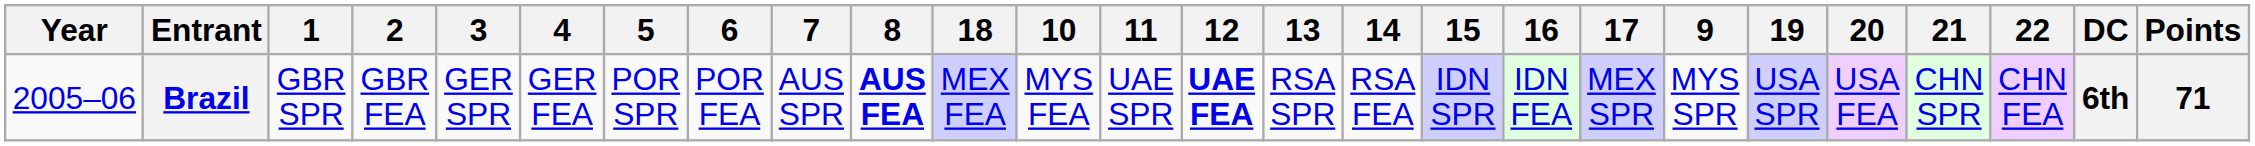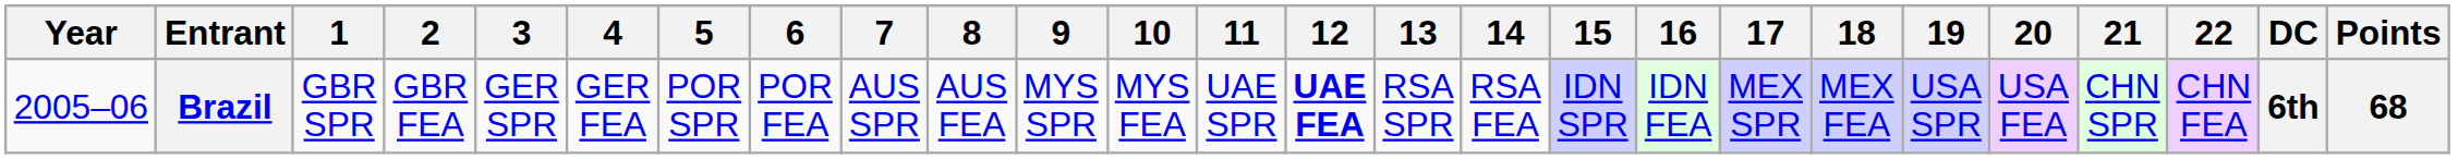columns swapped: 9 <-> 18
Brazil | 8: bold -> normal
Brazil | Points: 71 -> 68
